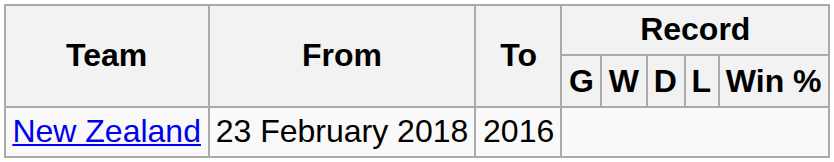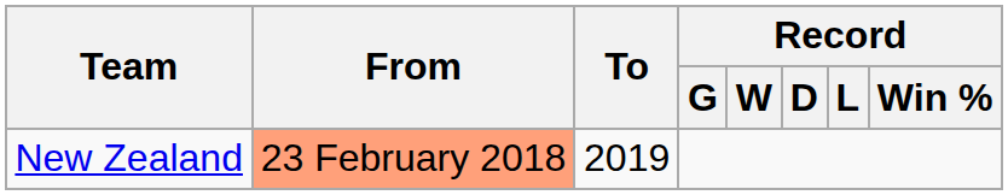New Zealand | From: no background -> lightsalmon background
New Zealand | To: 2016 -> 2019
